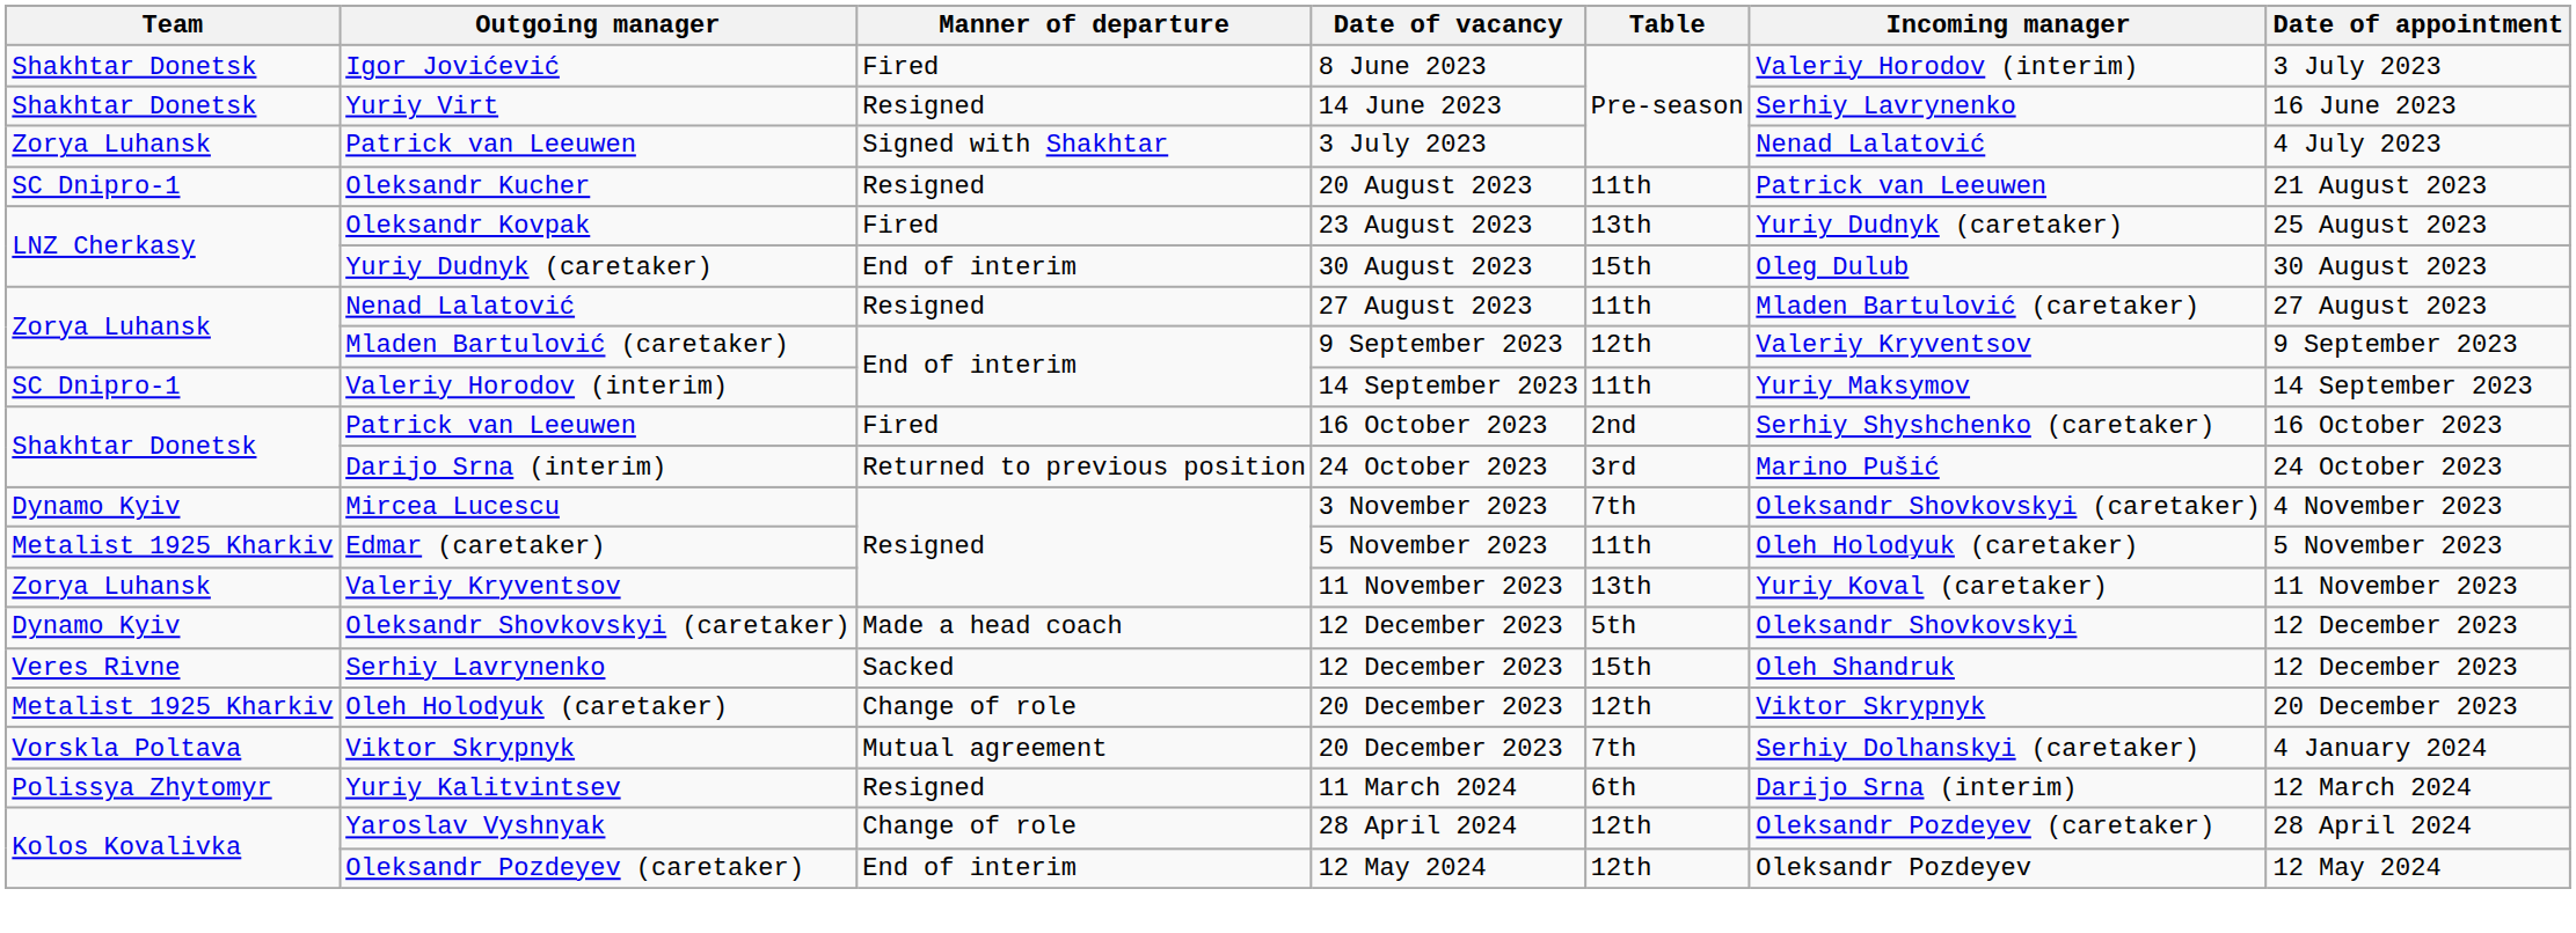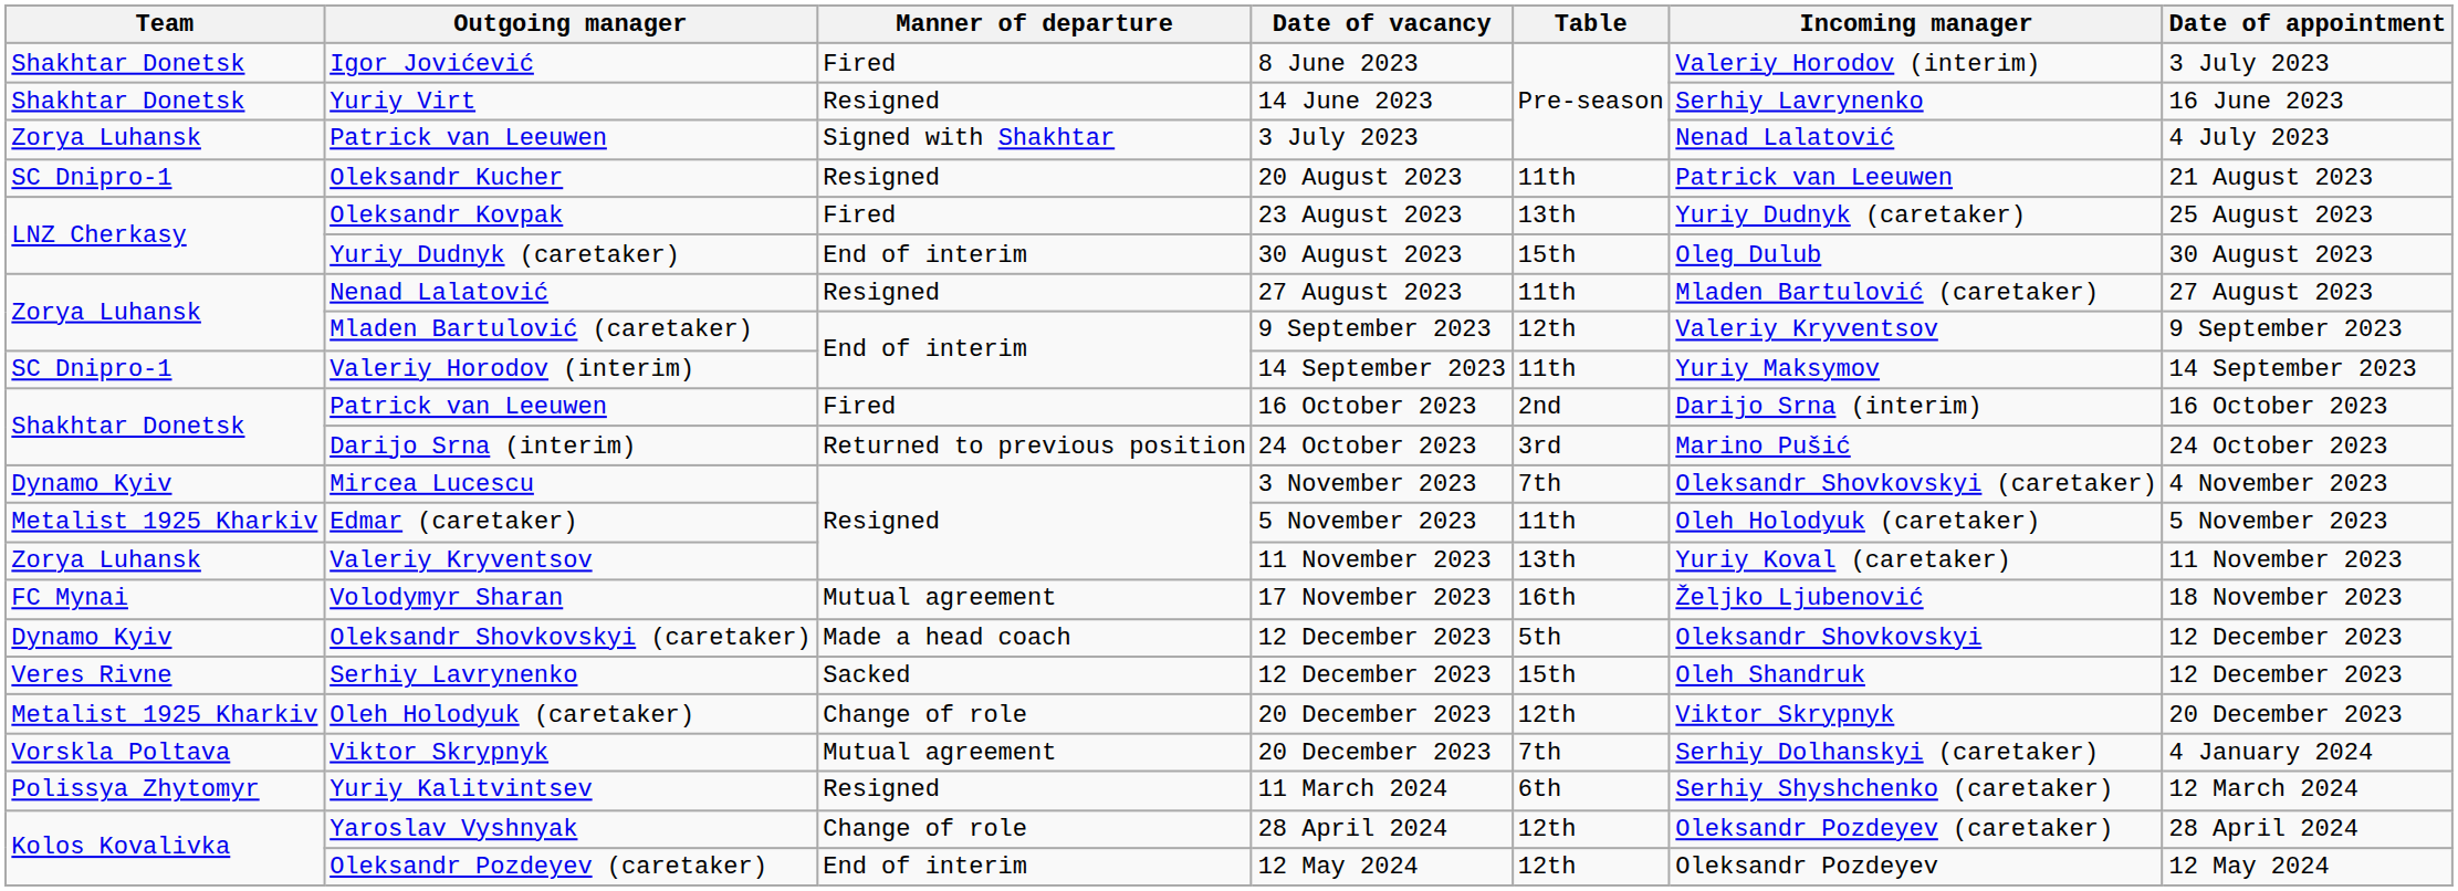Patrick van Leeuwen / 16 October 2023 | Incoming manager: Serhiy Shyshchenko (caretaker) -> Darijo Srna (interim)
+ row: FC Mynai | Volodymyr Sharan | Mutual agreement | 17 November 2023 | 16th | Željko Ljubenović | 18 November 2023
Yuriy Kalitvintsev | Incoming manager: Darijo Srna (interim) -> Serhiy Shyshchenko (caretaker)
